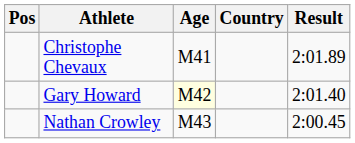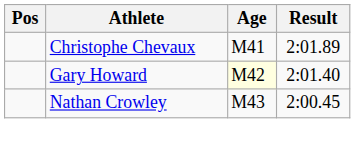- column: Country
